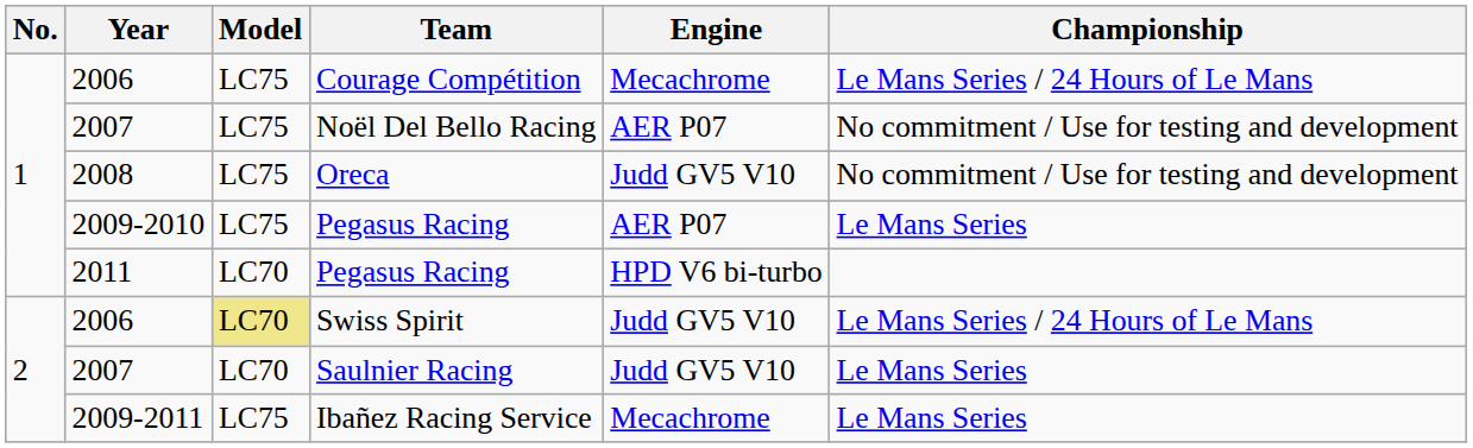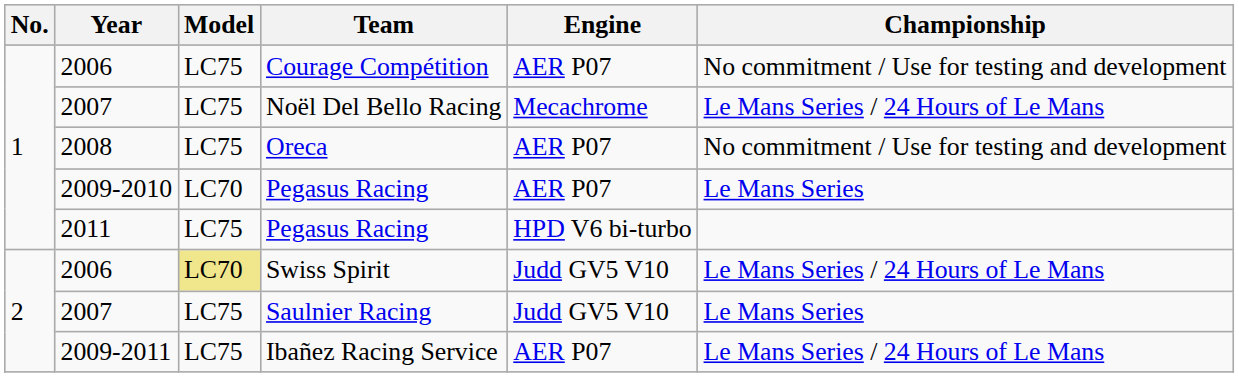Courage Compétition | Engine: Mecachrome -> AER P07
Courage Compétition | Championship: Le Mans Series / 24 Hours of Le Mans -> No commitment / Use for testing and development
Noël Del Bello Racing | Engine: AER P07 -> Mecachrome
Noël Del Bello Racing | Championship: No commitment / Use for testing and development -> Le Mans Series / 24 Hours of Le Mans
Oreca | Engine: Judd GV5 V10 -> AER P07
2009-2010 / Pegasus Racing | Model: LC75 -> LC70
2011 / Pegasus Racing | Model: LC70 -> LC75
Saulnier Racing | Model: LC70 -> LC75
Ibañez Racing Service | Engine: Mecachrome -> AER P07
Ibañez Racing Service | Championship: Le Mans Series -> Le Mans Series / 24 Hours of Le Mans
